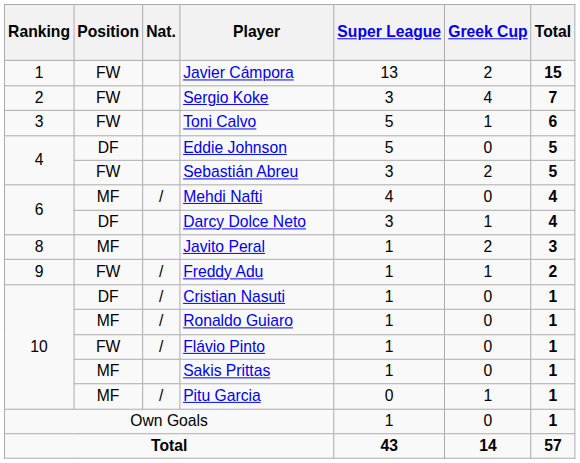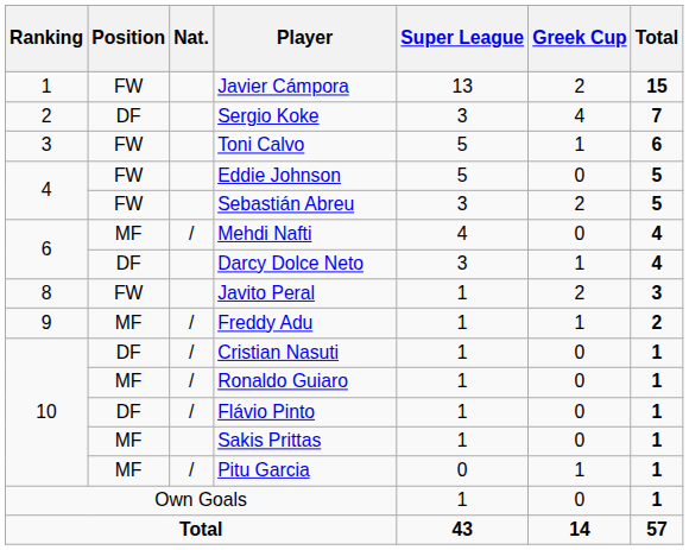Sergio Koke | Position: FW -> DF
Eddie Johnson | Position: DF -> FW
Javito Peral | Position: MF -> FW
Freddy Adu | Position: FW -> MF
Flávio Pinto | Position: FW -> DF
